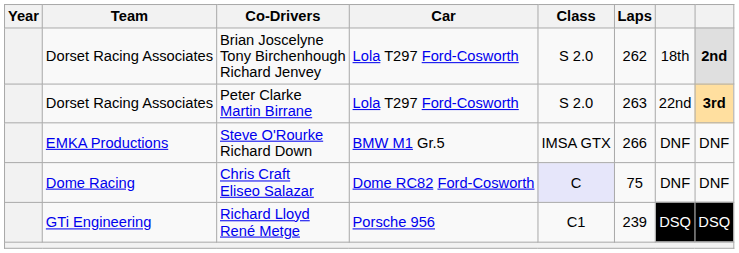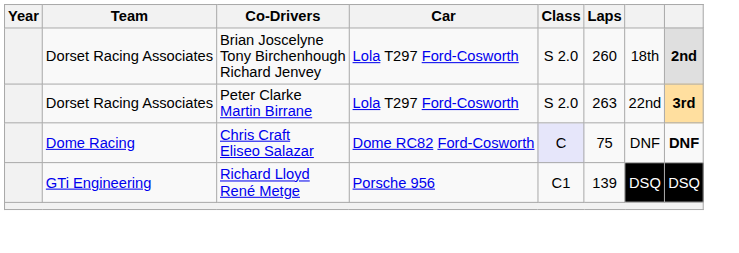Brian Joscelyne Tony Birchenhough Richard Jenvey | Laps: 262 -> 260
- row: EMKA Productions | Steve O'Rourke Richard Down | BMW M1 Gr.5 | IMSA GTX | 266 | DNF | DNF
Chris Craft Eliseo Salazar | column 8: normal -> bold
Richard Lloyd René Metge | Laps: 239 -> 139
